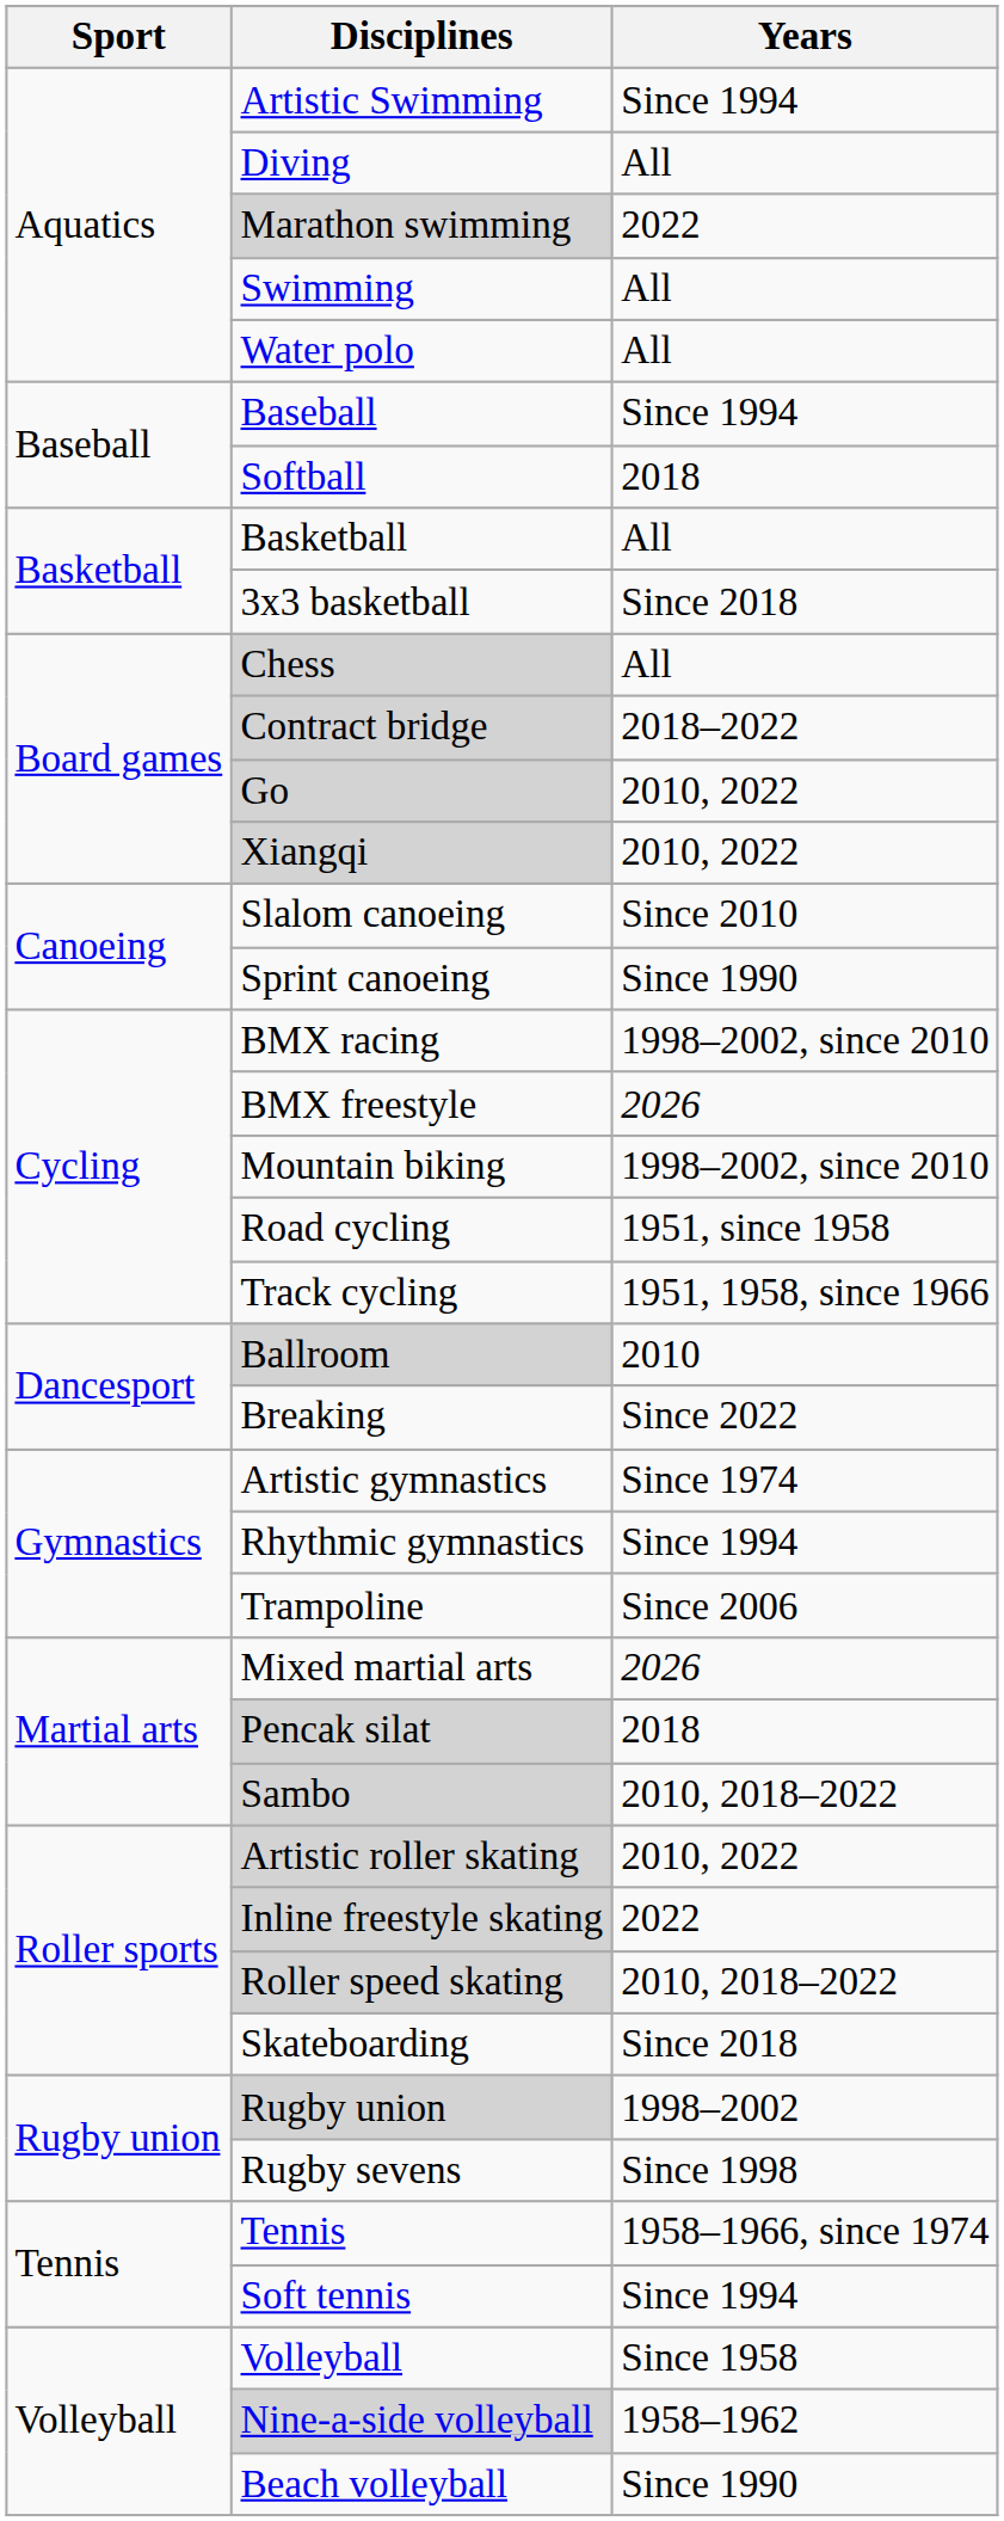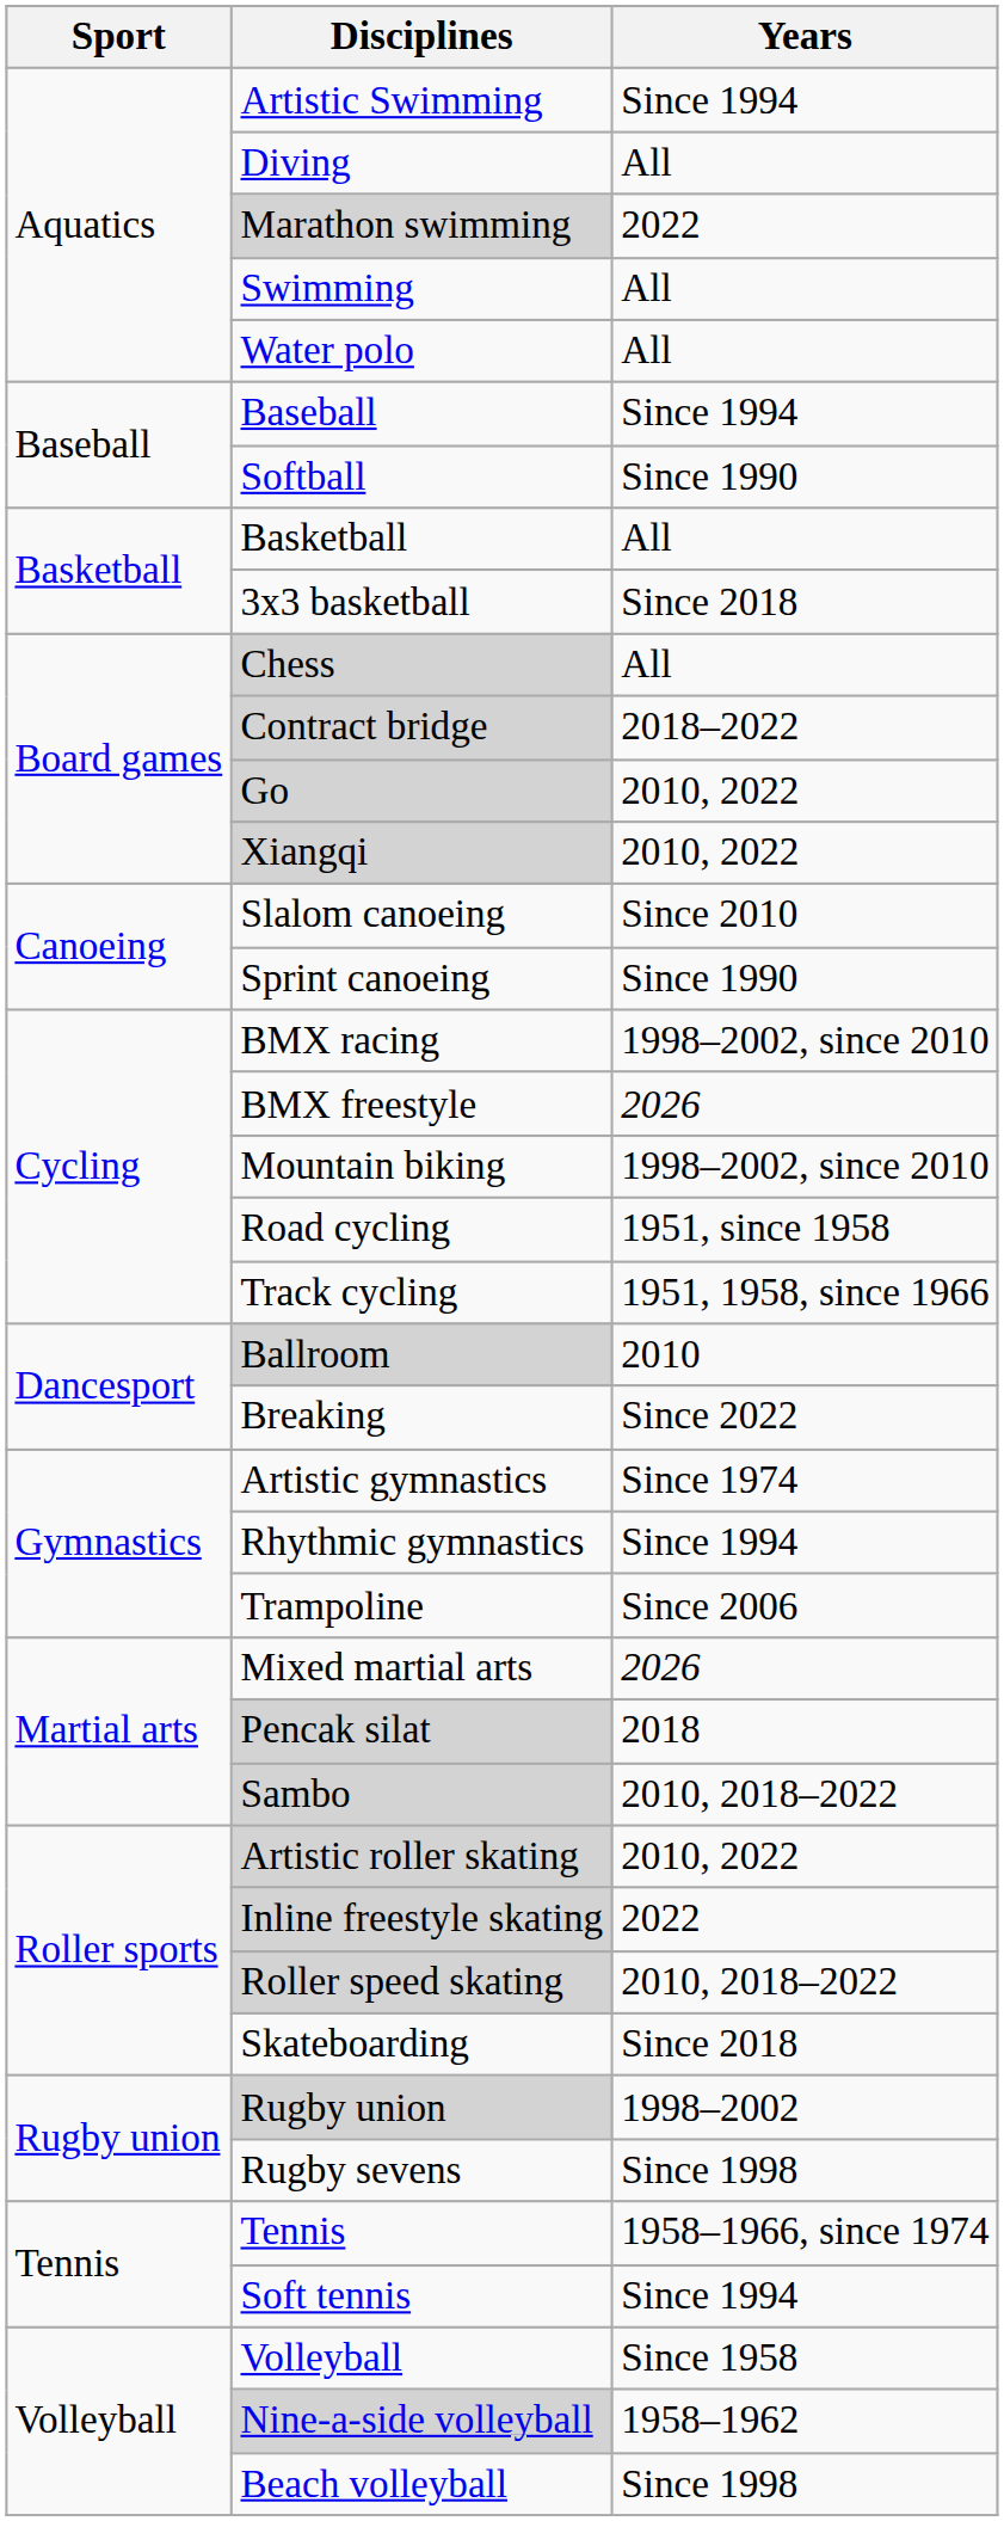Softball | Years: 2018 -> Since 1990
Beach volleyball | Years: Since 1990 -> Since 1998
